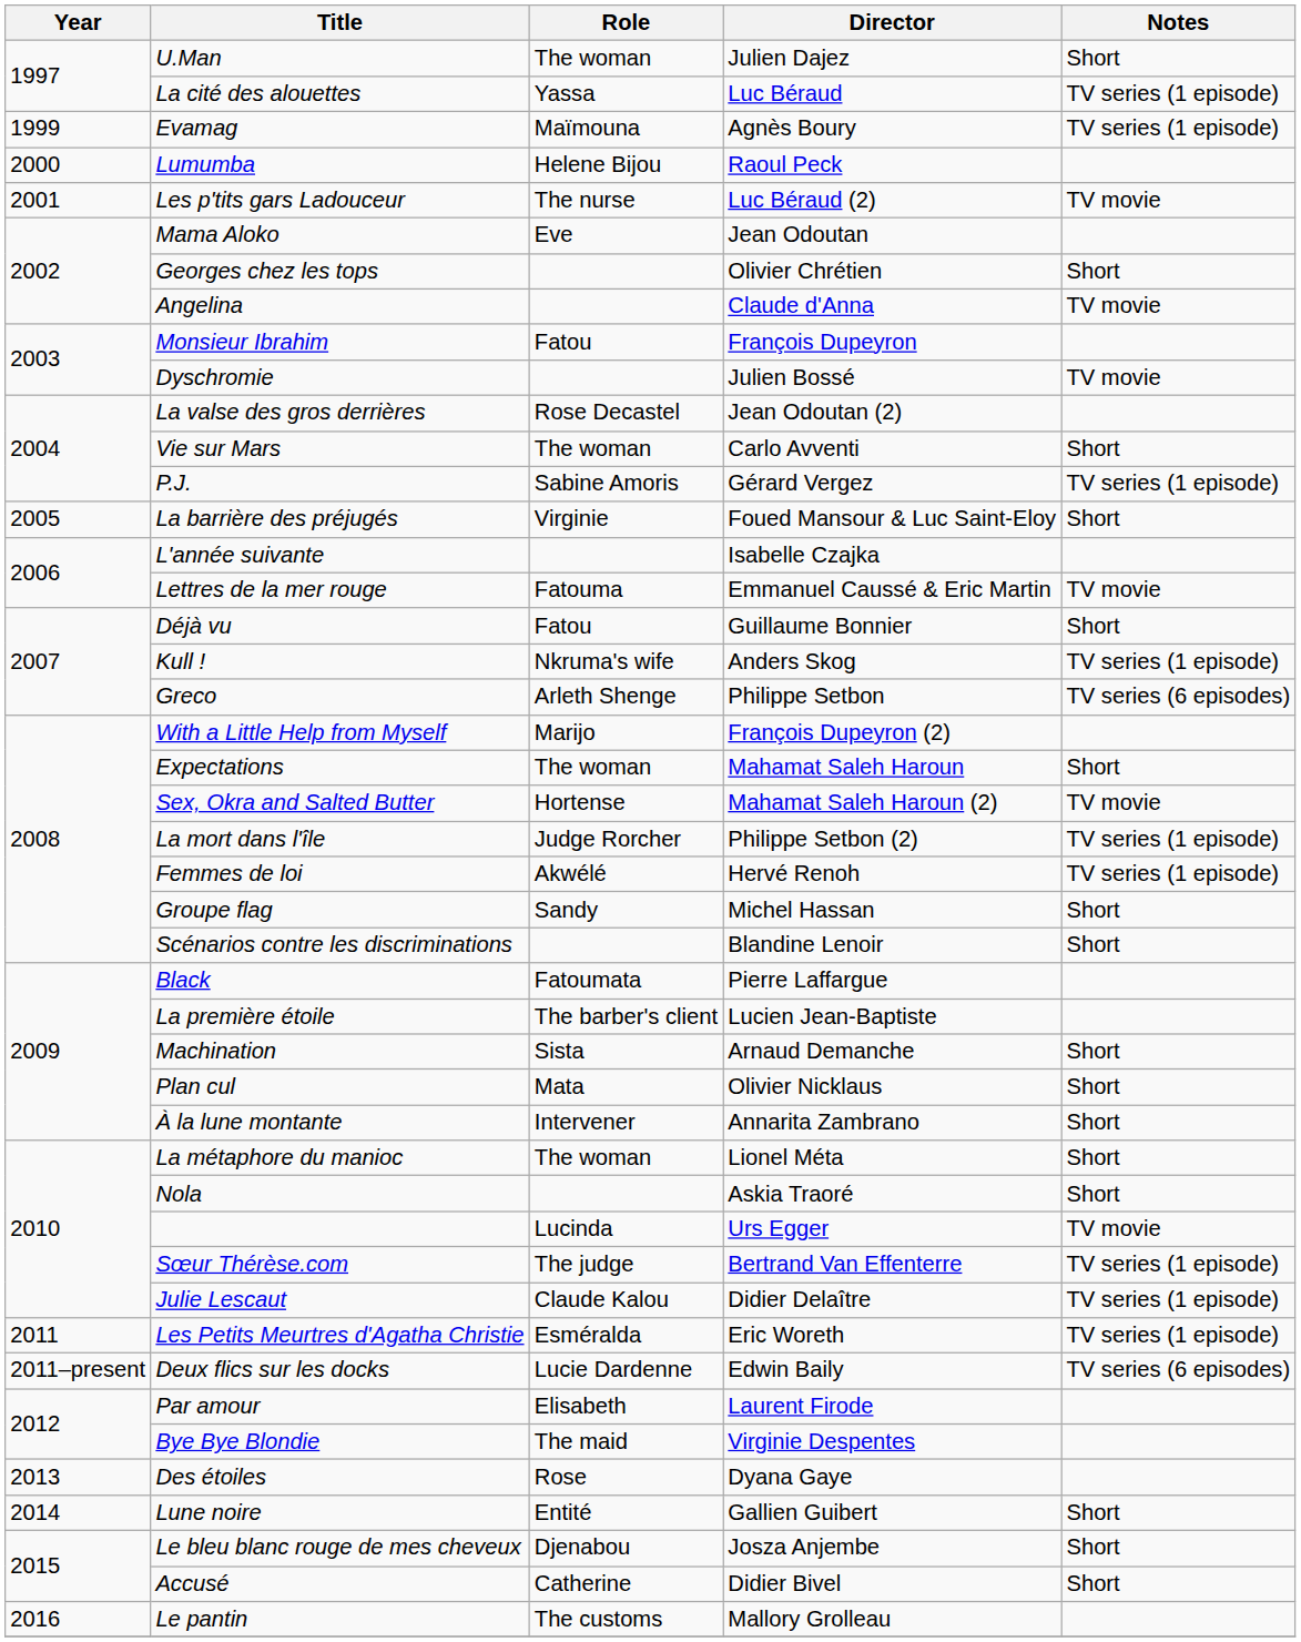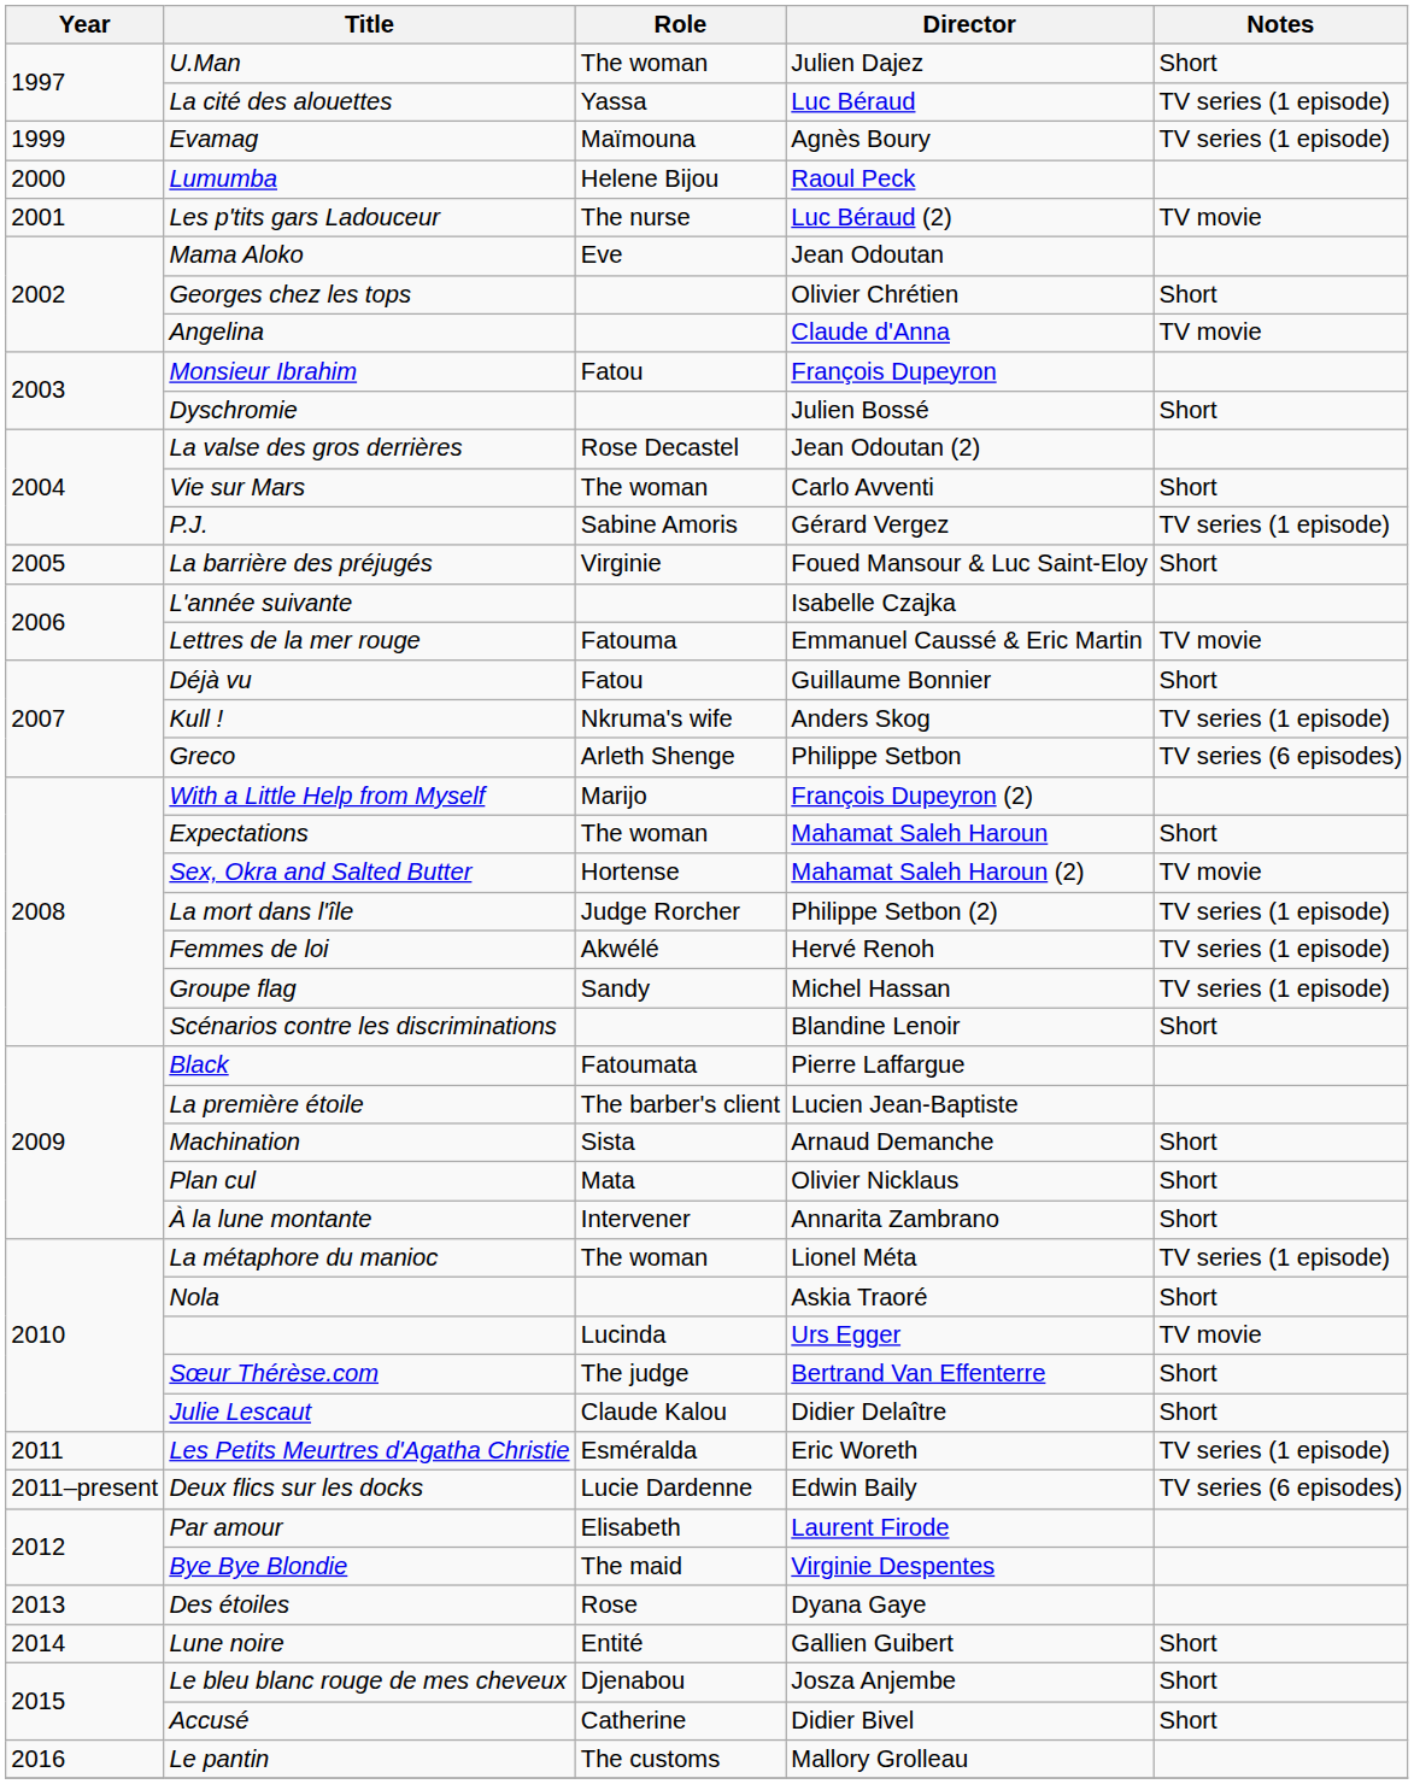Dyschromie | Notes: TV movie -> Short
Groupe flag | Notes: Short -> TV series (1 episode)
La métaphore du manioc | Notes: Short -> TV series (1 episode)
Sœur Thérèse.com | Notes: TV series (1 episode) -> Short
Julie Lescaut | Notes: TV series (1 episode) -> Short
